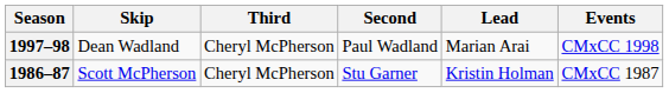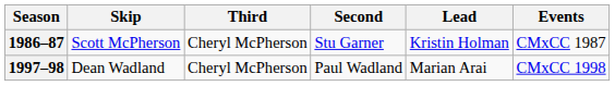rows swapped: 1986–87 <-> 1997–98
